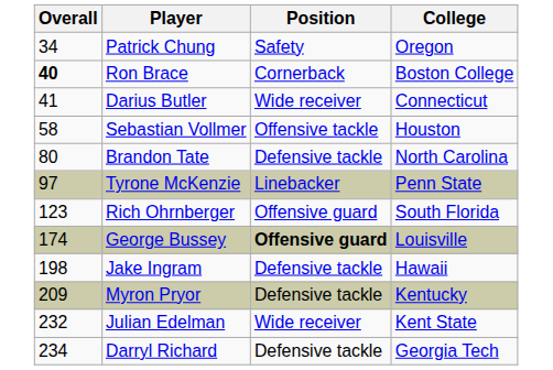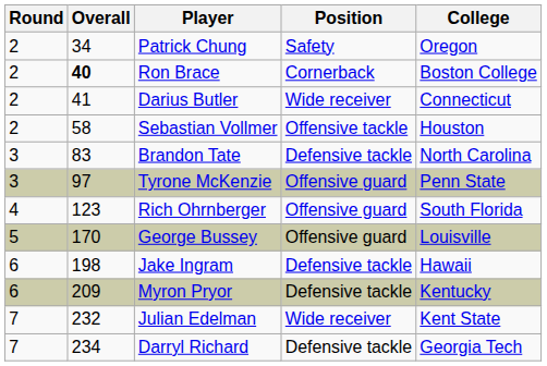+ column: Round | 2 | 2 | 2 | 2 | 3 | 3 | 4 | 5 | 6 | 6 | 7 | 7
Brandon Tate | Overall: 80 -> 83
Tyrone McKenzie | Position: Linebacker -> Offensive guard
George Bussey | Overall: 174 -> 170
George Bussey | Position: bold -> normal
